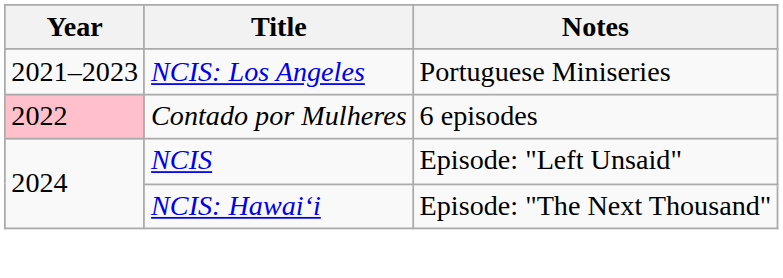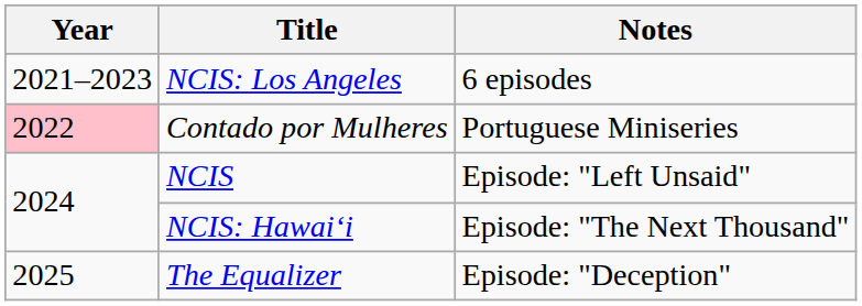NCIS: Los Angeles | Notes: Portuguese Miniseries -> 6 episodes
Contado por Mulheres | Notes: 6 episodes -> Portuguese Miniseries
+ row: 2025 | The Equalizer | Episode: "Deception"
